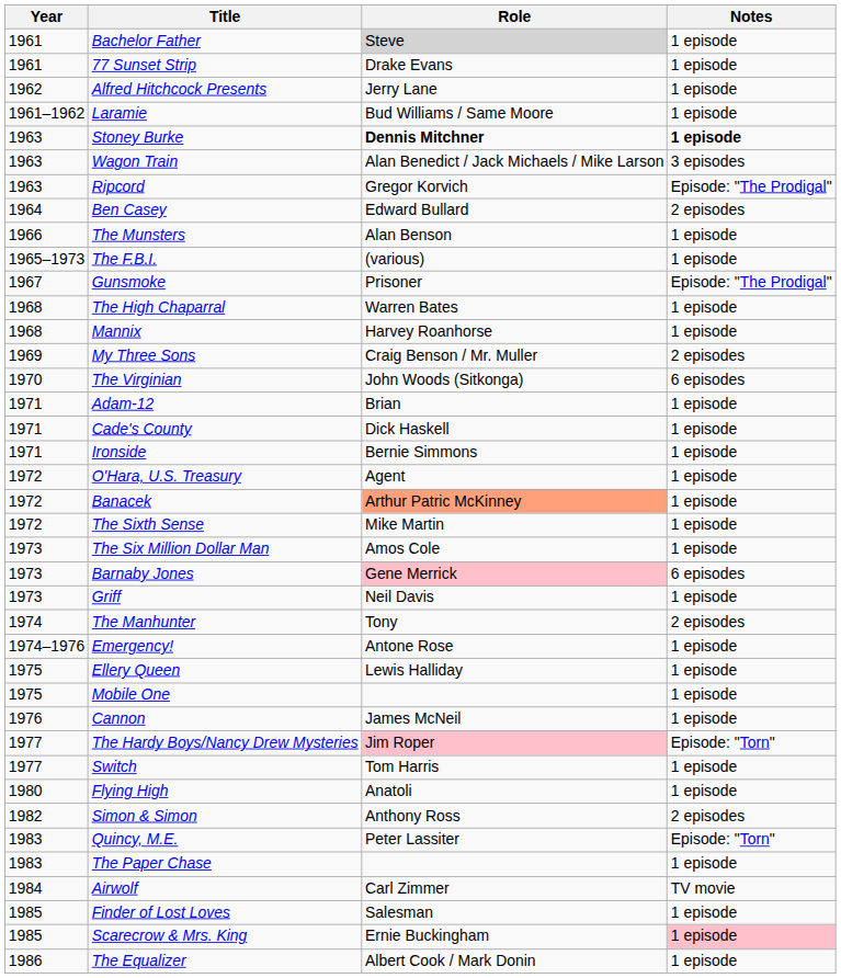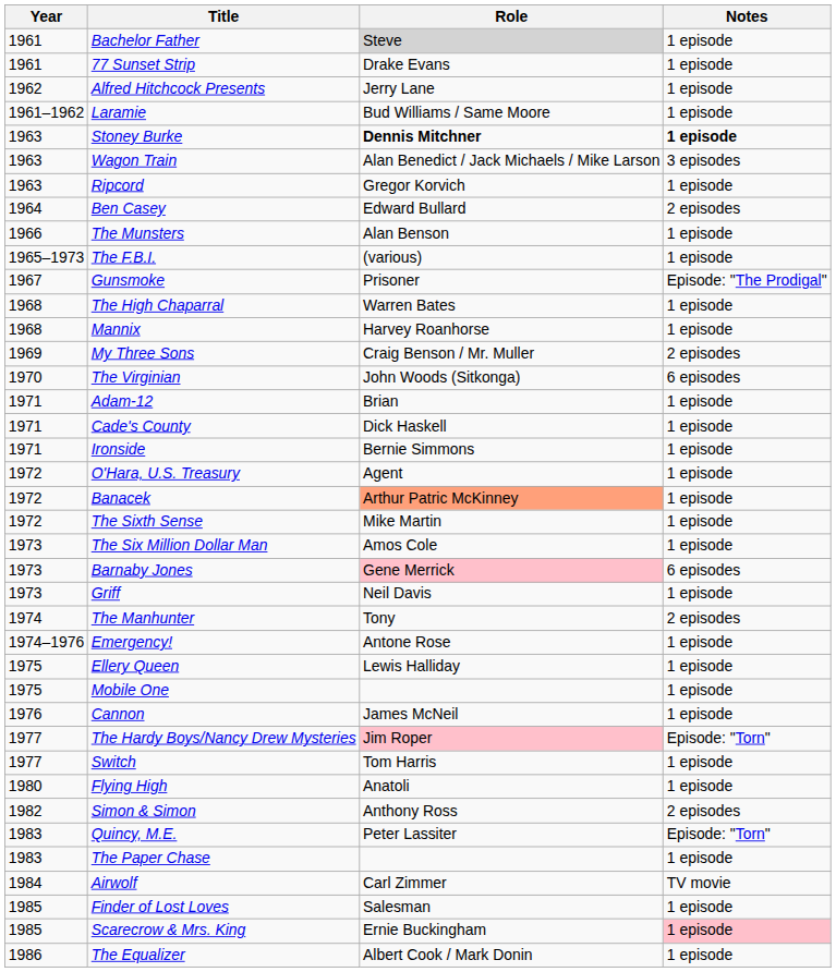Ripcord | Notes: Episode: "The Prodigal" -> 1 episode
